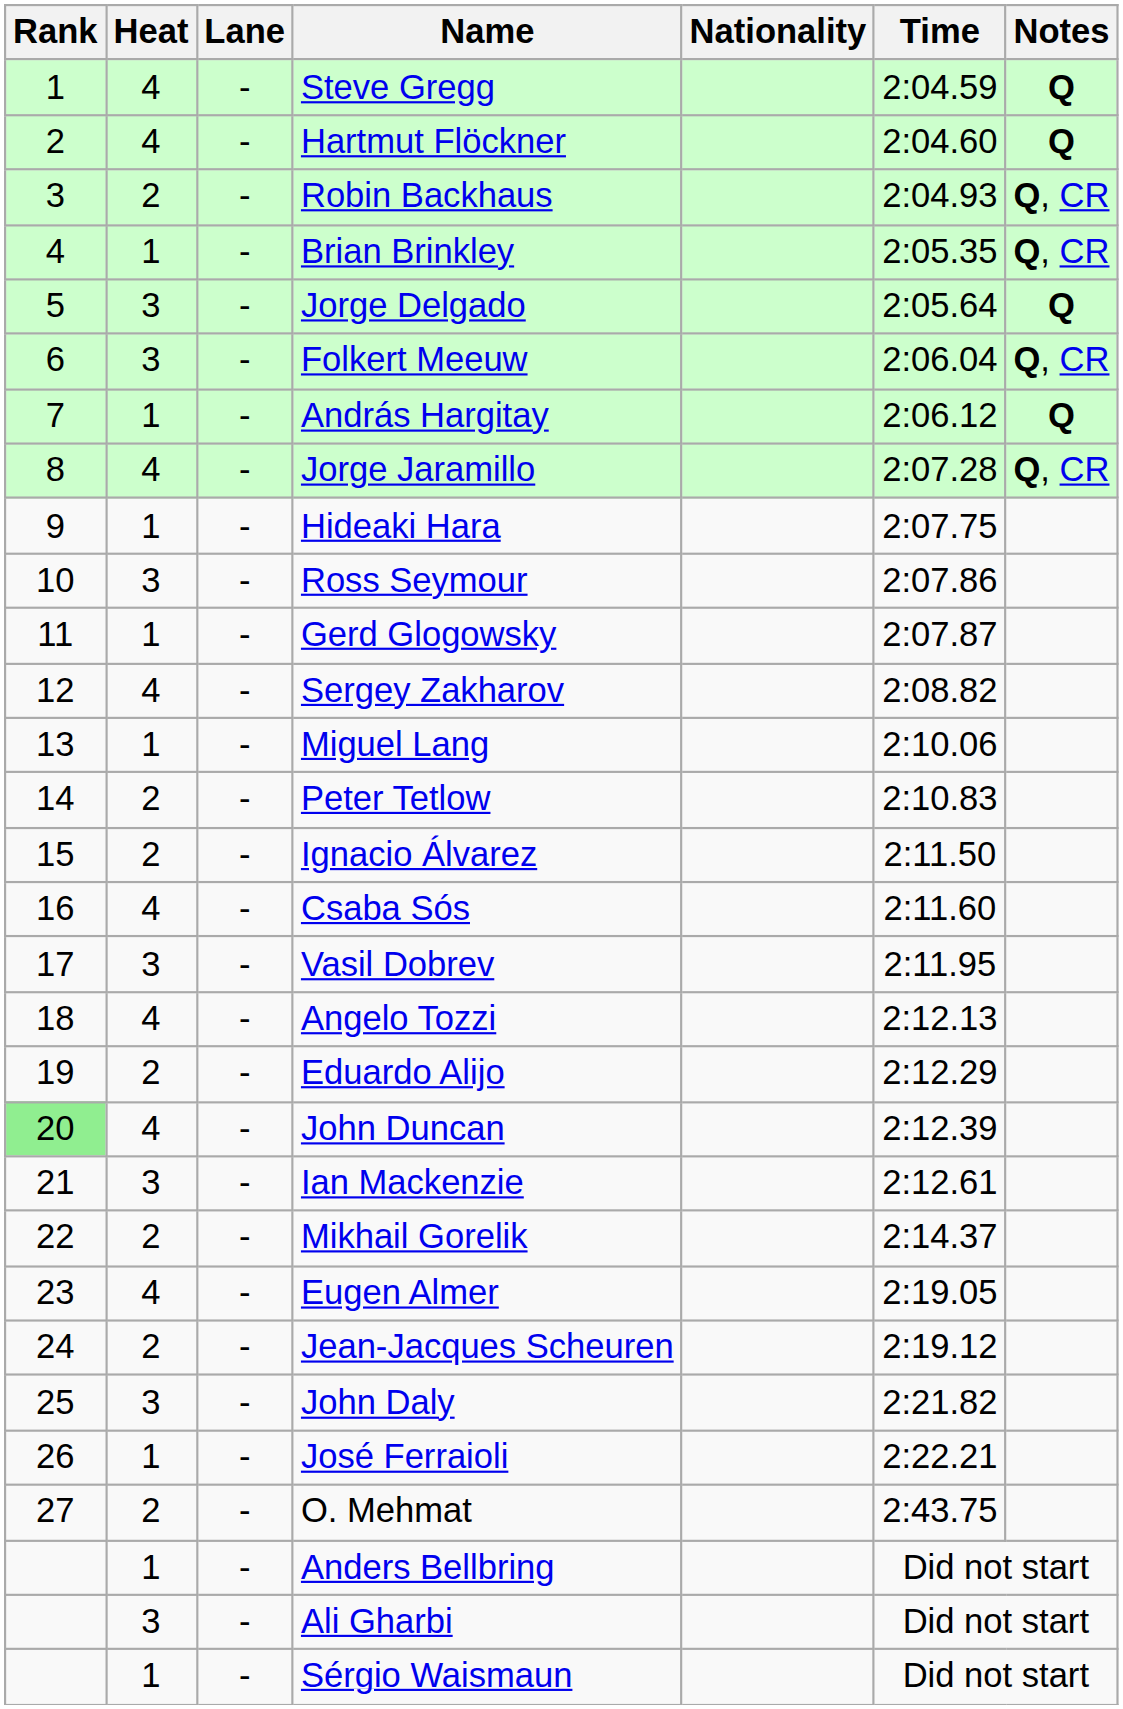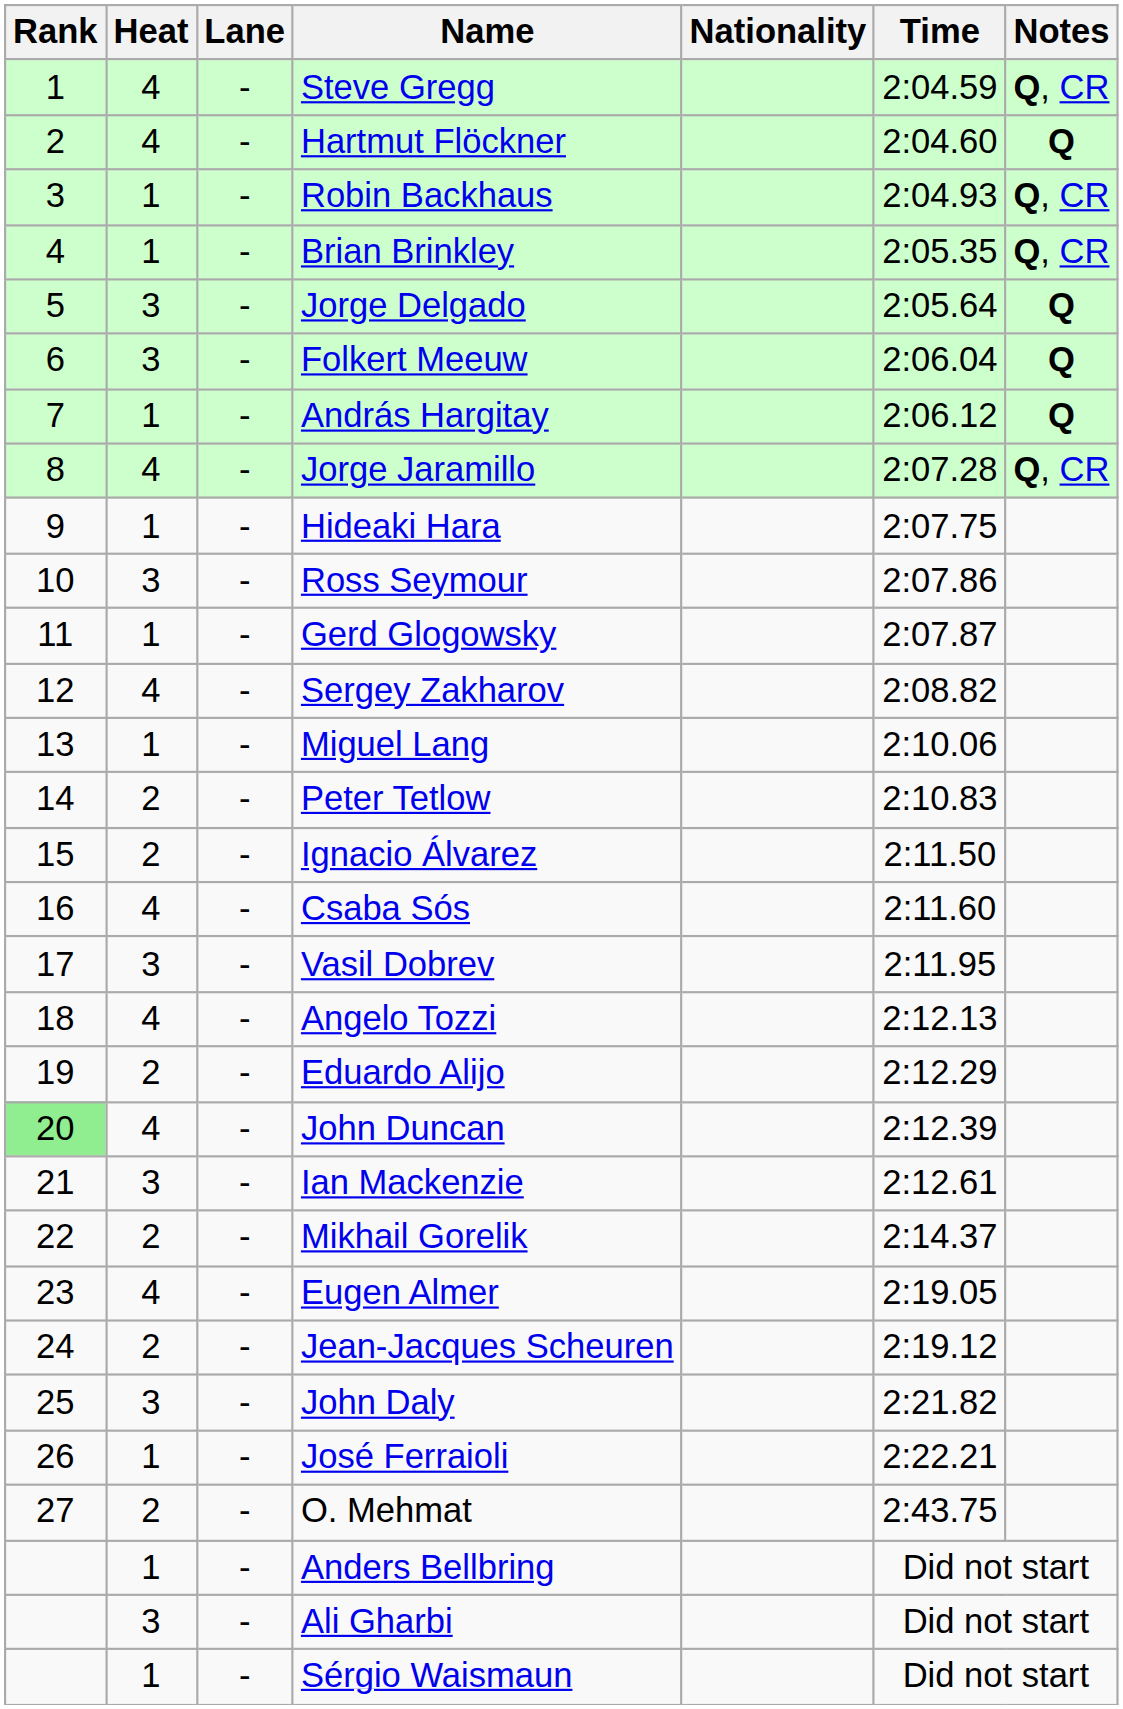Steve Gregg | Notes: Q -> Q, CR
Robin Backhaus | Heat: 2 -> 1
Folkert Meeuw | Notes: Q, CR -> Q
